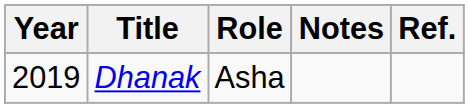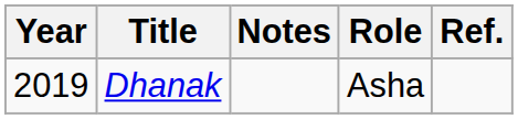columns swapped: Role <-> Notes
